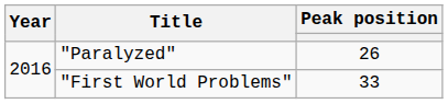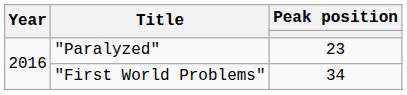"Paralyzed" | column 3: 26 -> 23
"First World Problems" | column 3: 33 -> 34
